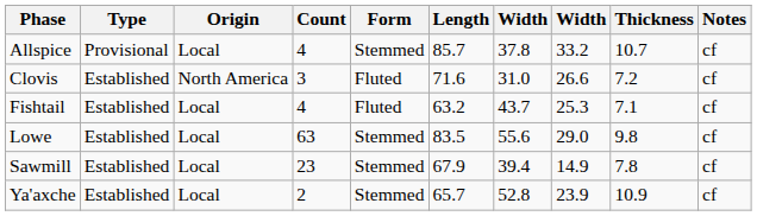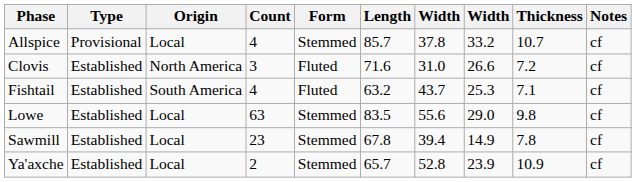Fishtail | Origin: Local -> South America
Sawmill | Length: 67.9 -> 67.8
